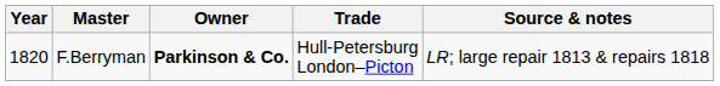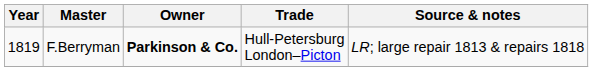F.Berryman | Year: 1820 -> 1819
